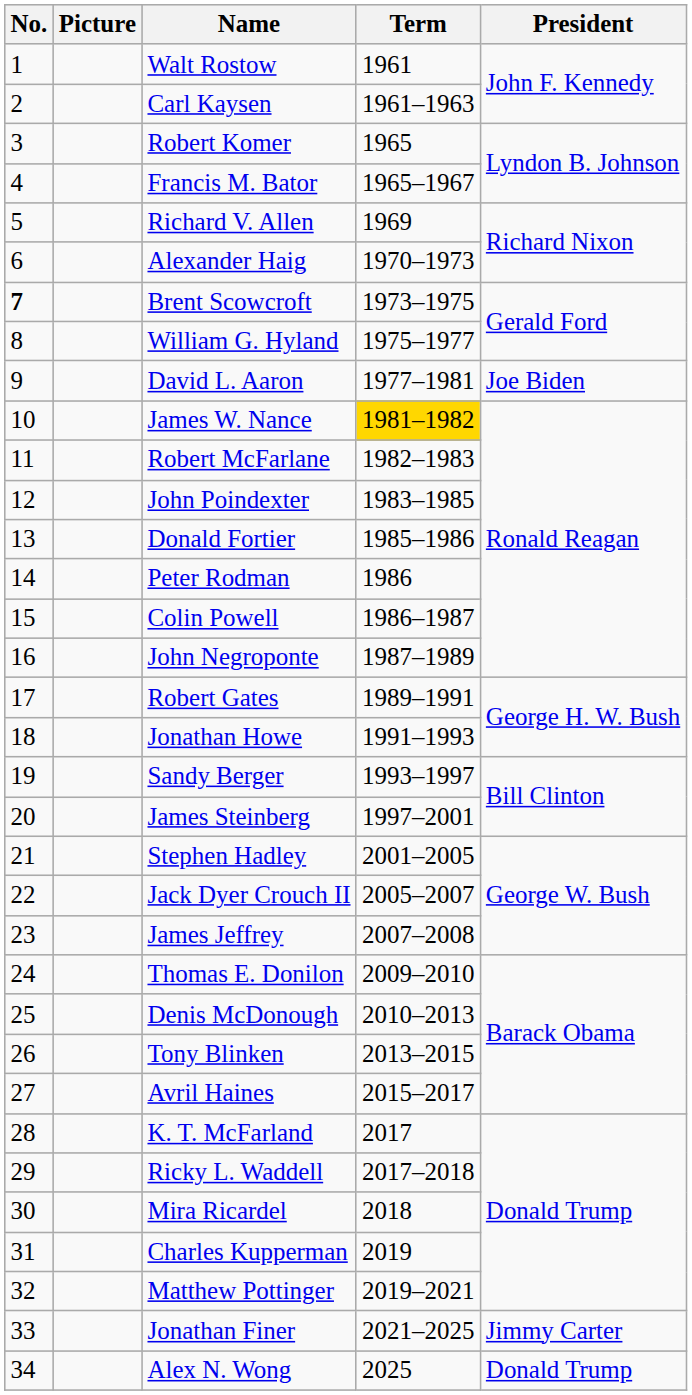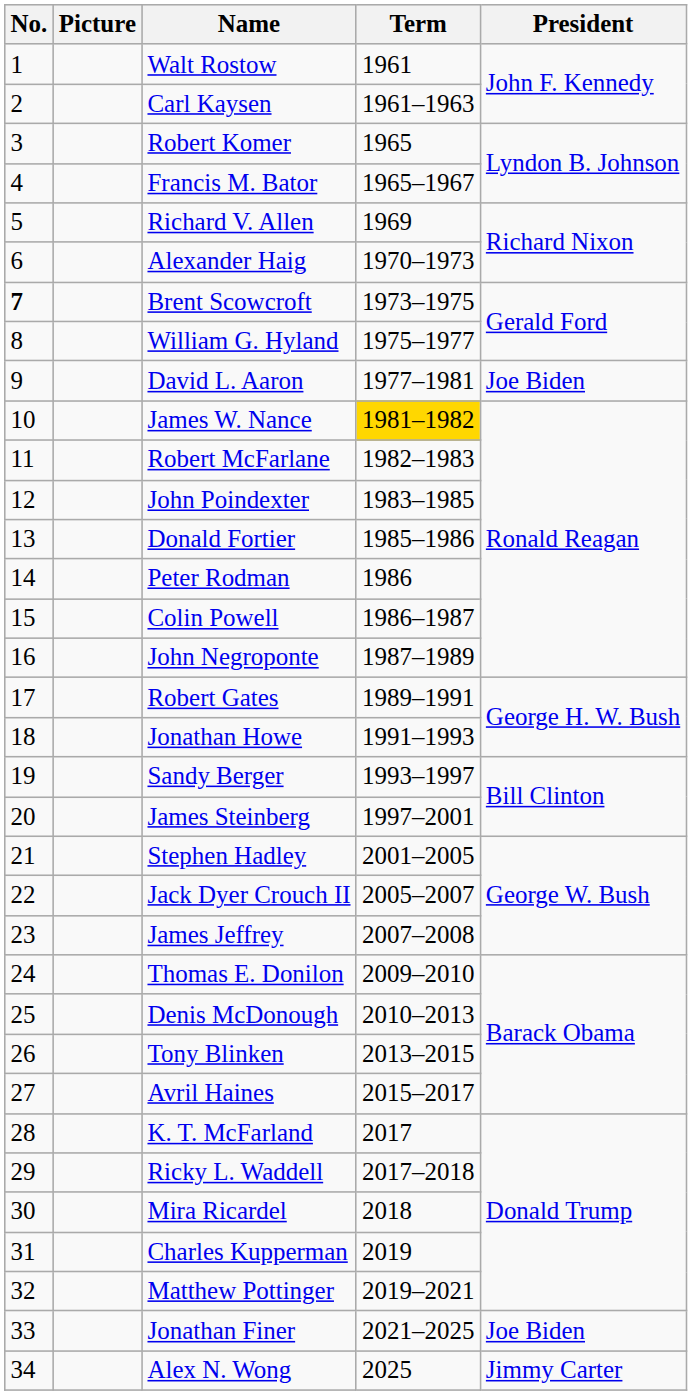Jonathan Finer | President: Jimmy Carter -> Joe Biden
Alex N. Wong | President: Donald Trump -> Jimmy Carter
